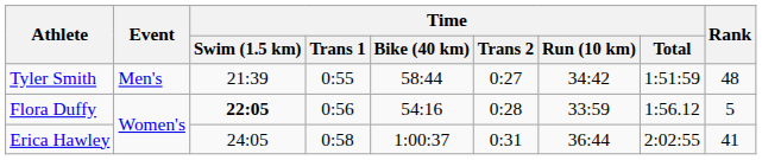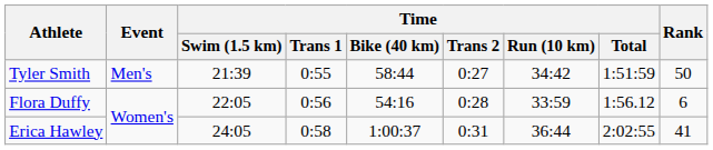Tyler Smith | Rank: 48 -> 50
Flora Duffy | Time / Swim (1.5 km): bold -> normal
Flora Duffy | Rank: 5 -> 6
